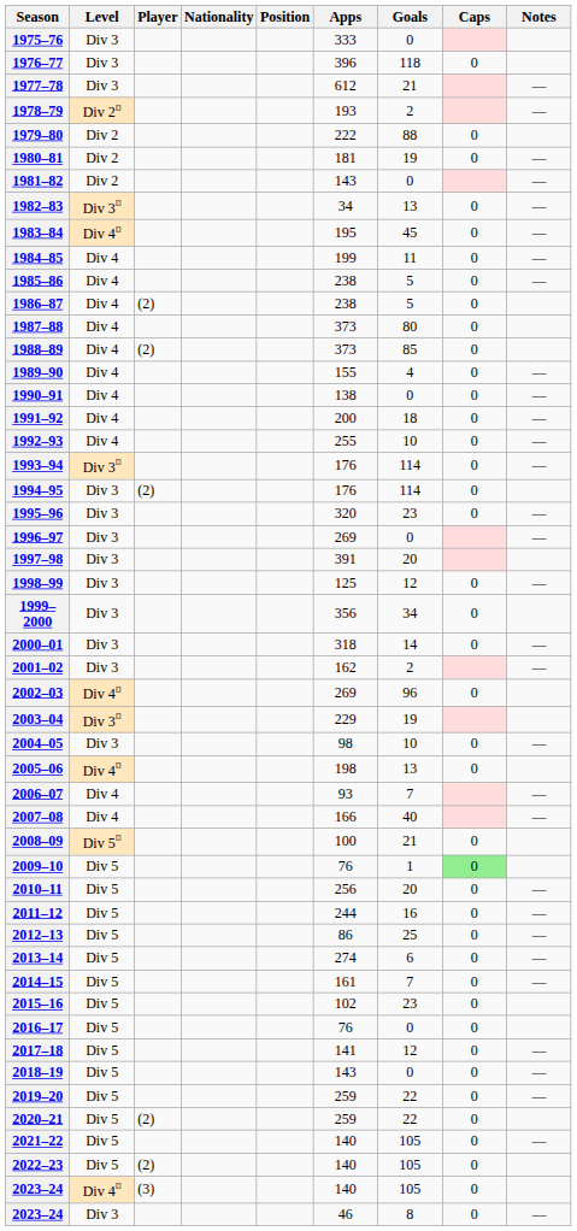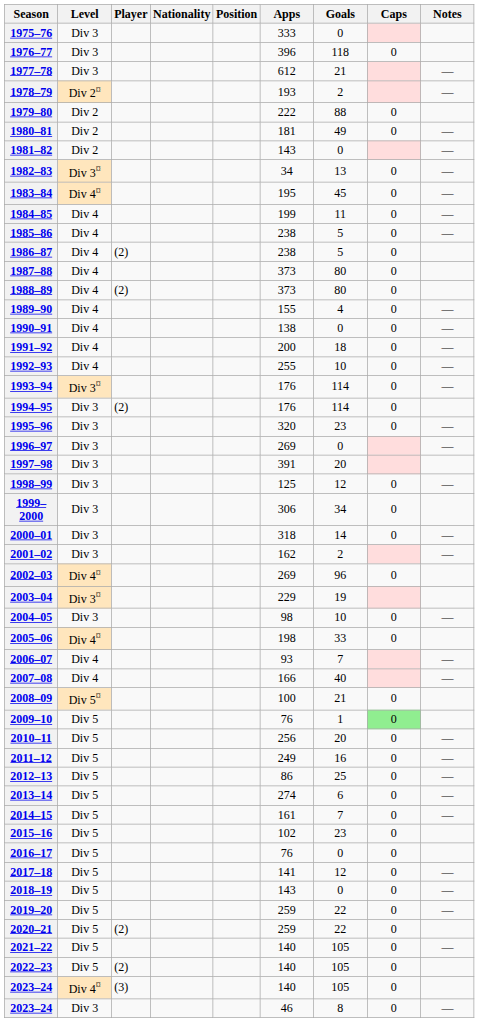1980–81 | Goals: 19 -> 49
1988–89 | Goals: 85 -> 80
1999–2000 | Apps: 356 -> 306
2005–06 | Goals: 13 -> 33
2011–12 | Apps: 244 -> 249
